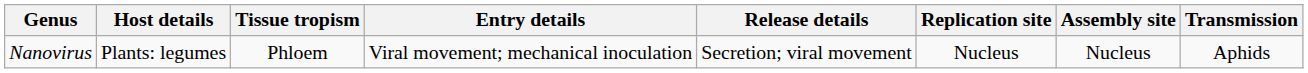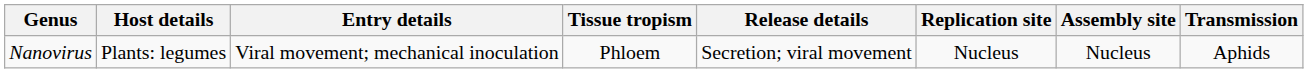columns swapped: Tissue tropism <-> Entry details
